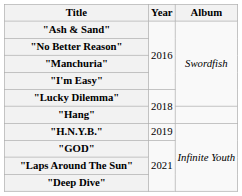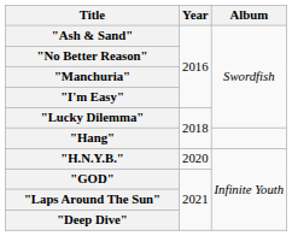"H.N.Y.B." | Year: 2019 -> 2020
